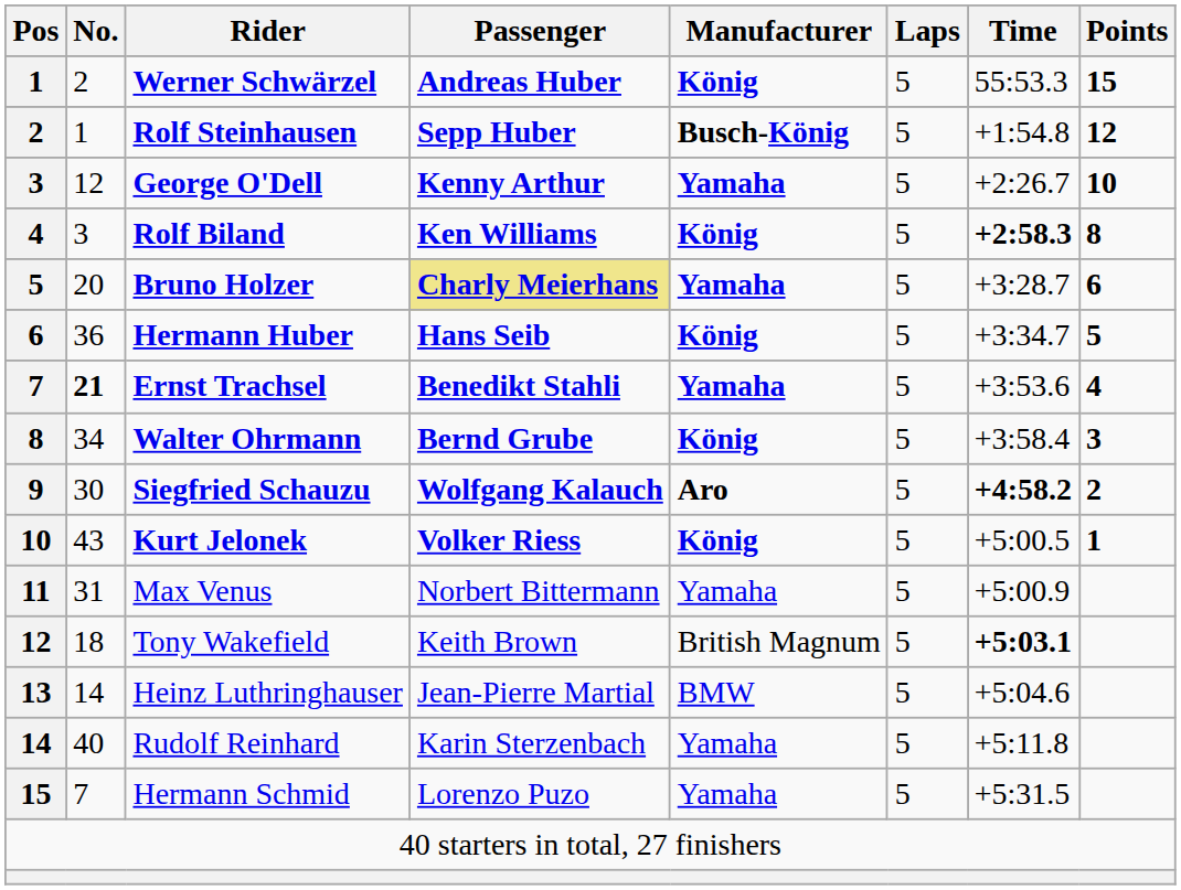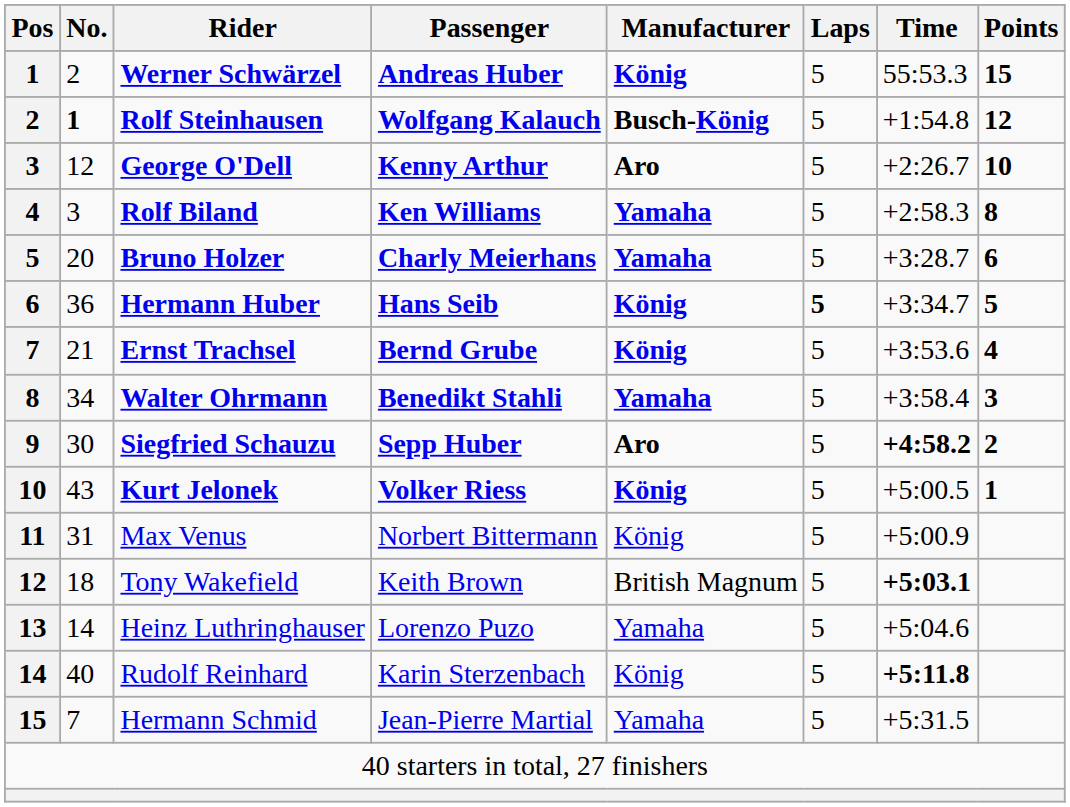Rolf Steinhausen | No.: normal -> bold
Rolf Steinhausen | Passenger: Sepp Huber -> Wolfgang Kalauch
George O'Dell | Manufacturer: Yamaha -> Aro
Rolf Biland | Manufacturer: König -> Yamaha
Rolf Biland | Time: bold -> normal
Bruno Holzer | Passenger: khaki background -> no background
Hermann Huber | Laps: normal -> bold
Ernst Trachsel | No.: bold -> normal
Ernst Trachsel | Passenger: Benedikt Stahli -> Bernd Grube
Ernst Trachsel | Manufacturer: Yamaha -> König
Walter Ohrmann | Passenger: Bernd Grube -> Benedikt Stahli
Walter Ohrmann | Manufacturer: König -> Yamaha
Siegfried Schauzu | Passenger: Wolfgang Kalauch -> Sepp Huber
Max Venus | Manufacturer: Yamaha -> König
Heinz Luthringhauser | Passenger: Jean-Pierre Martial -> Lorenzo Puzo
Heinz Luthringhauser | Manufacturer: BMW -> Yamaha
Rudolf Reinhard | Manufacturer: Yamaha -> König
Rudolf Reinhard | Time: normal -> bold
Hermann Schmid | Passenger: Lorenzo Puzo -> Jean-Pierre Martial
